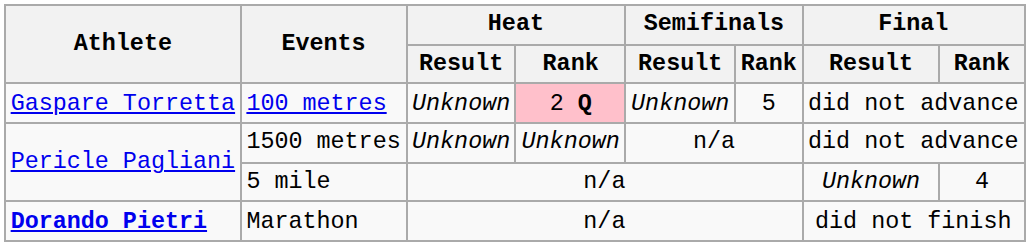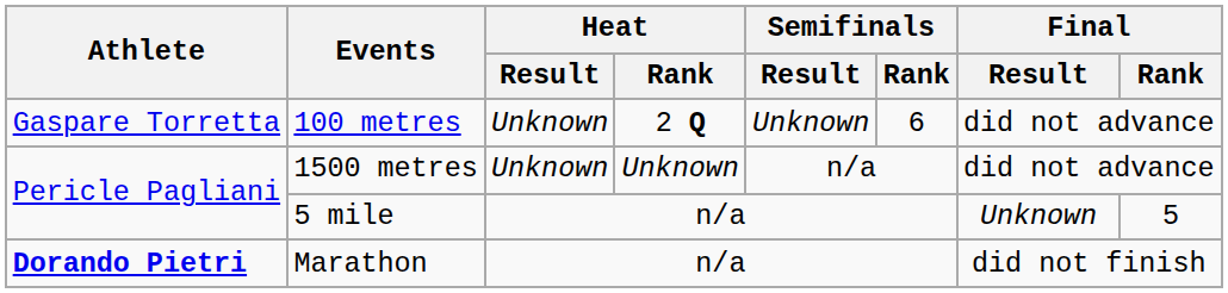100 metres | Heat / Rank: pink background -> no background
100 metres | Semifinals / Rank: 5 -> 6
5 mile | Final / Rank: 4 -> 5
